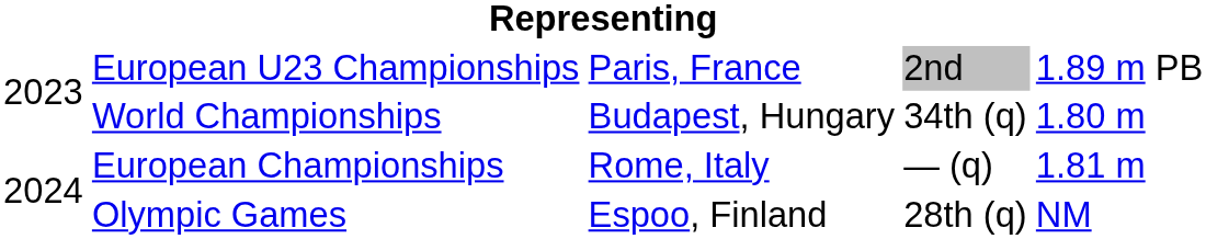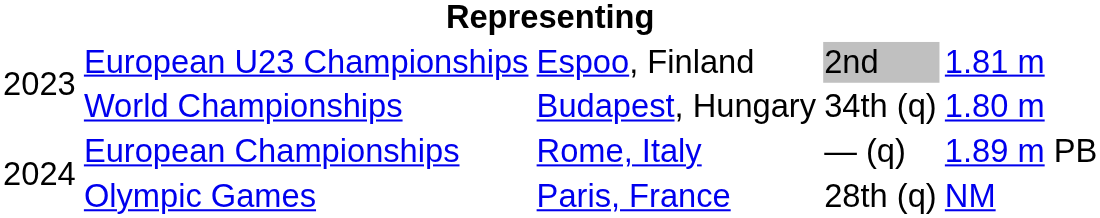European U23 Championships | column 3: Paris, France -> Espoo, Finland
European U23 Championships | column 5: 1.89 m PB -> 1.81 m
European Championships | column 5: 1.81 m -> 1.89 m PB
Olympic Games | column 3: Espoo, Finland -> Paris, France
